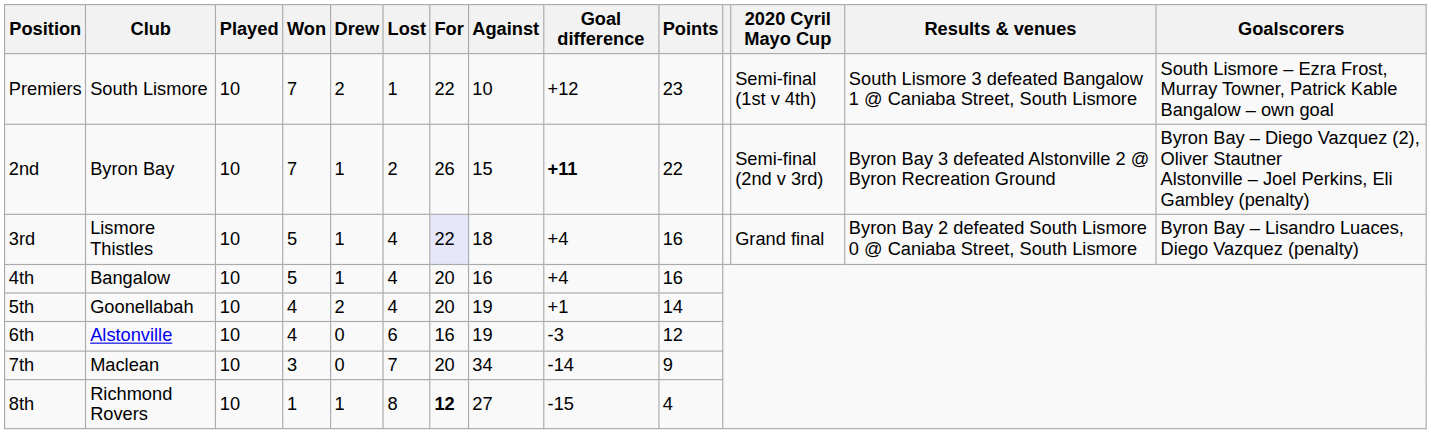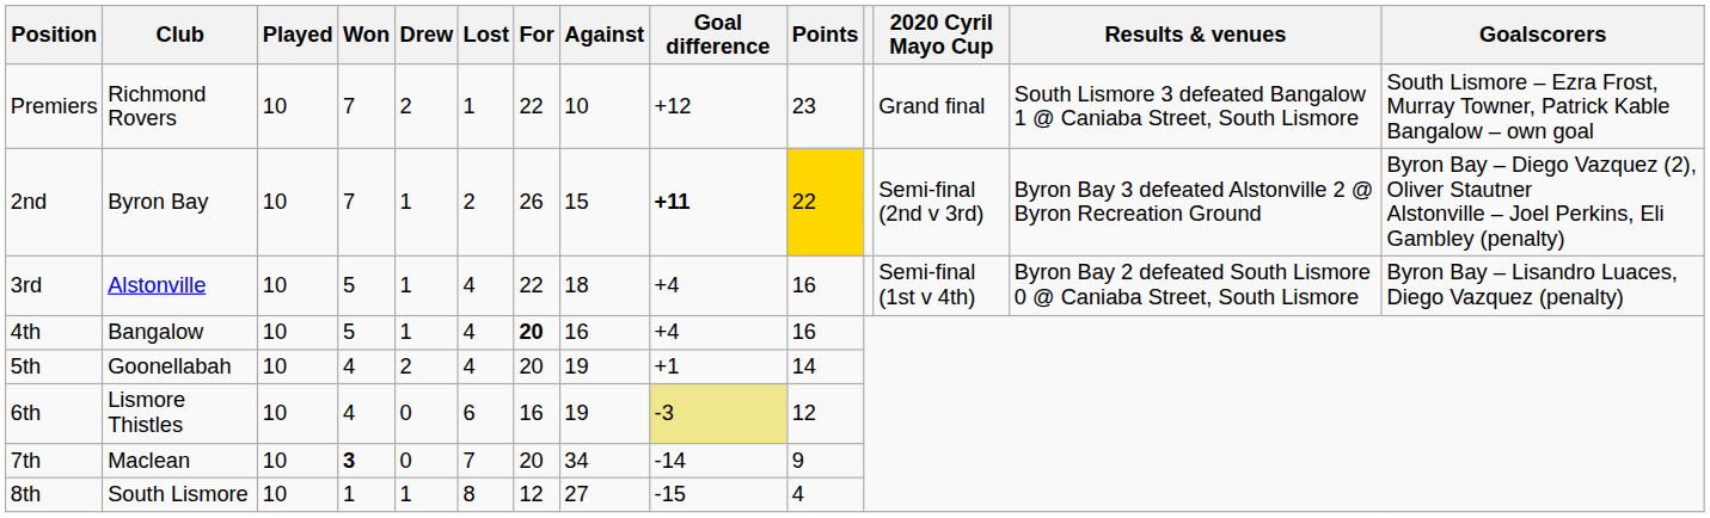Premiers | Club: South Lismore -> Richmond Rovers
Premiers | 2020 Cyril Mayo Cup: Semi-final (1st v 4th) -> Grand final
2nd | Points: no background -> gold background
3rd | Club: Lismore Thistles -> Alstonville
3rd | For: lavender background -> no background
3rd | 2020 Cyril Mayo Cup: Grand final -> Semi-final (1st v 4th)
4th | For: normal -> bold
6th | Club: Alstonville -> Lismore Thistles
6th | Goal difference: no background -> khaki background
7th | Won: normal -> bold
8th | Club: Richmond Rovers -> South Lismore
8th | For: bold -> normal
